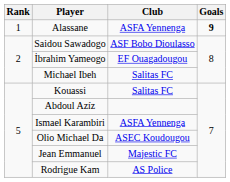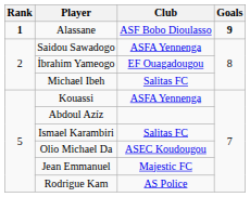Alassane | Rank: normal -> bold
Alassane | Club: ASFA Yennenga -> ASF Bobo Dioulasso
Saidou Sawadogo | Club: ASF Bobo Dioulasso -> ASFA Yennenga
Kouassi | Club: Salitas FC -> ASFA Yennenga
Ismael Karambiri | Club: ASFA Yennenga -> Salitas FC
